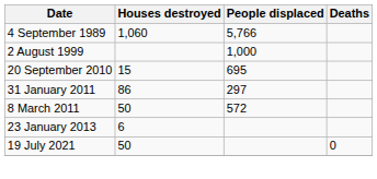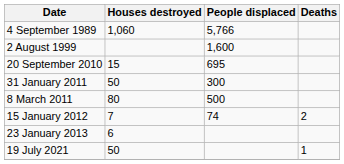2 August 1999 | People displaced: 1,000 -> 1,600
31 January 2011 | Houses destroyed: 86 -> 50
31 January 2011 | People displaced: 297 -> 300
8 March 2011 | Houses destroyed: 50 -> 80
8 March 2011 | People displaced: 572 -> 500
+ row: 15 January 2012 | 7 | 74 | 2
19 July 2021 | Deaths: 0 -> 1
